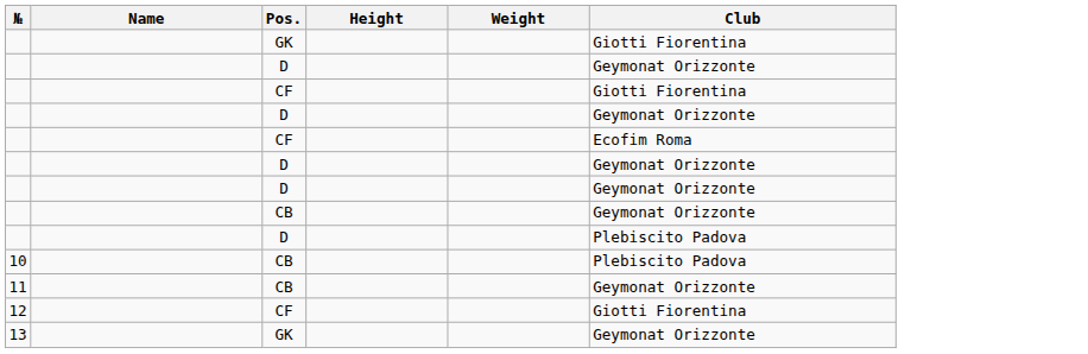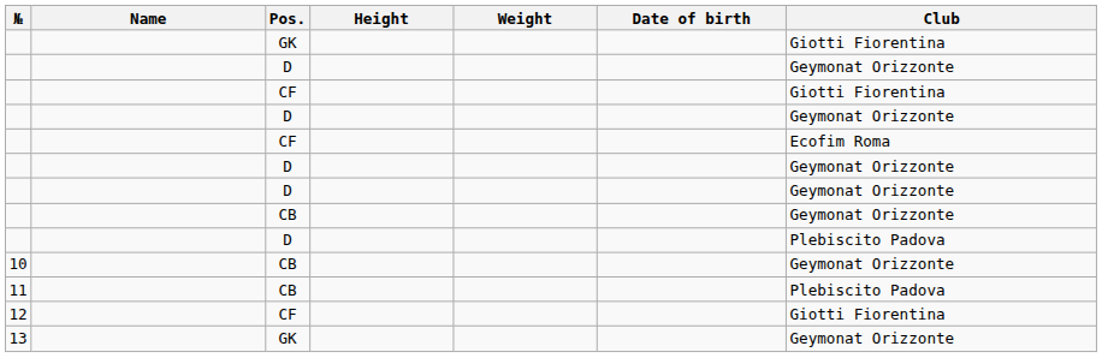+ column: Date of birth
10 | Club: Plebiscito Padova -> Geymonat Orizzonte
11 | Club: Geymonat Orizzonte -> Plebiscito Padova
